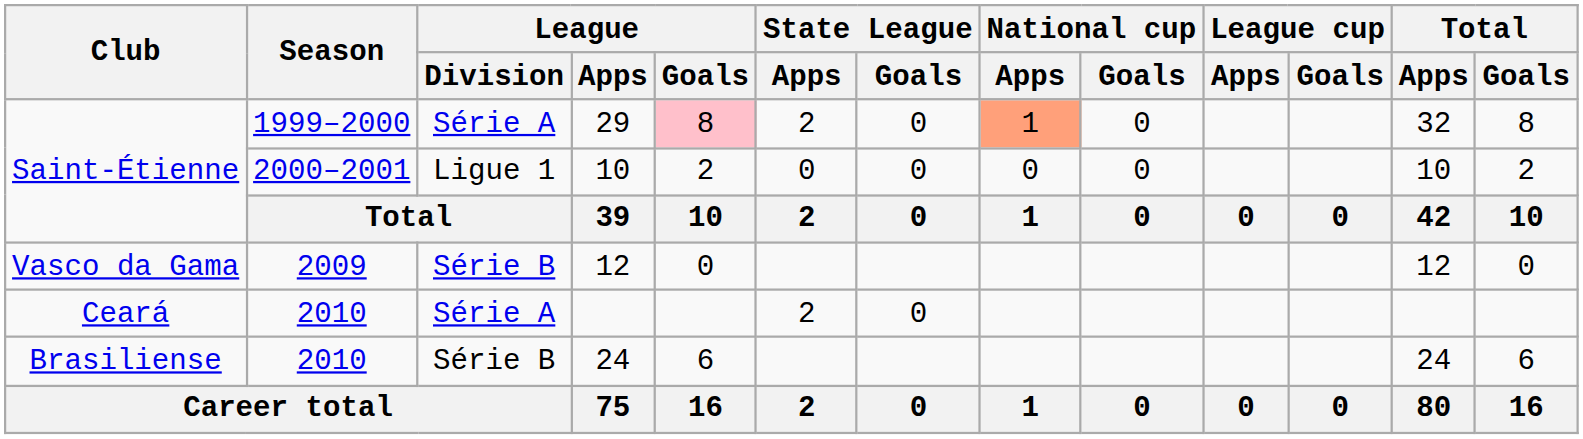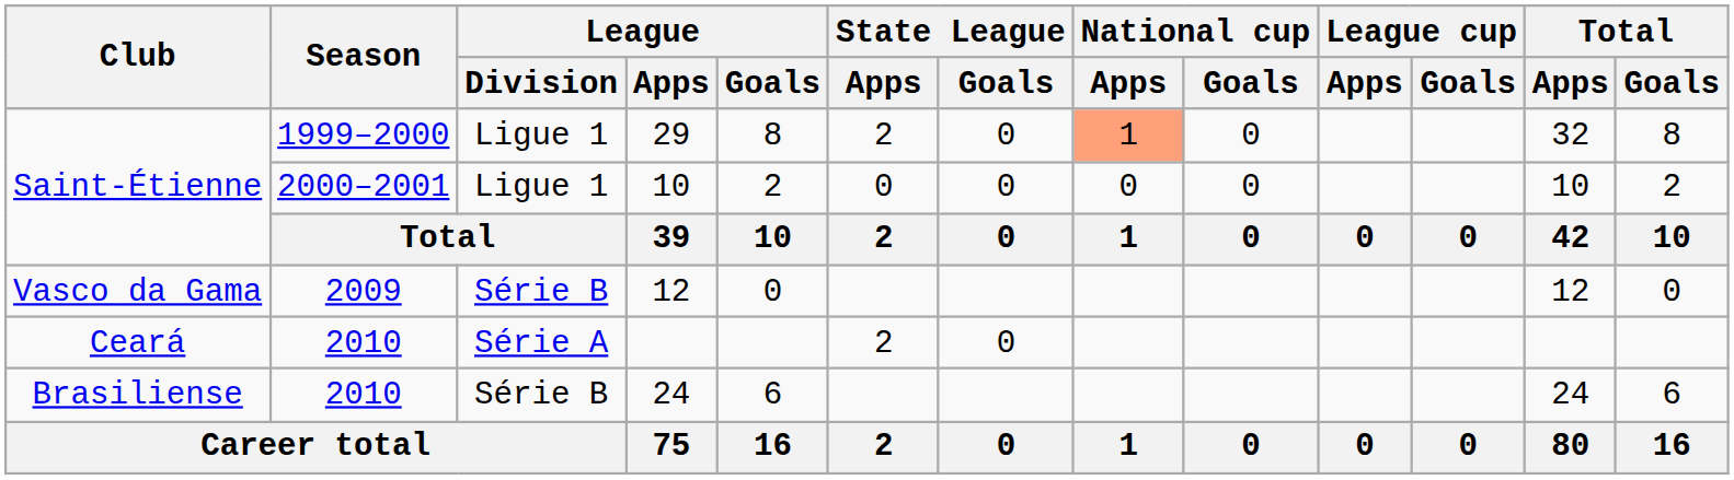29 | League / Division: Série A -> Ligue 1
29 | League / Goals: pink background -> no background
